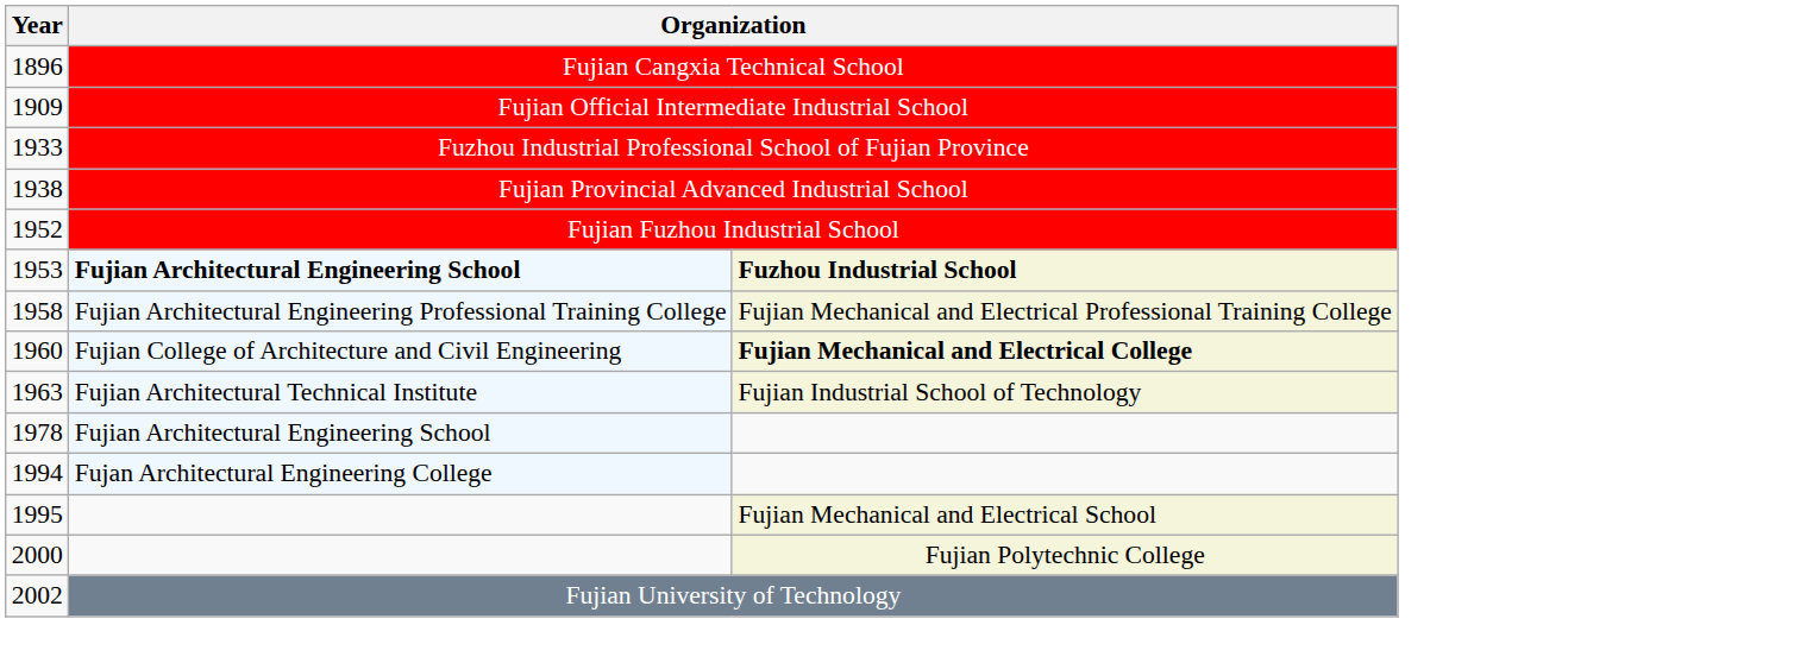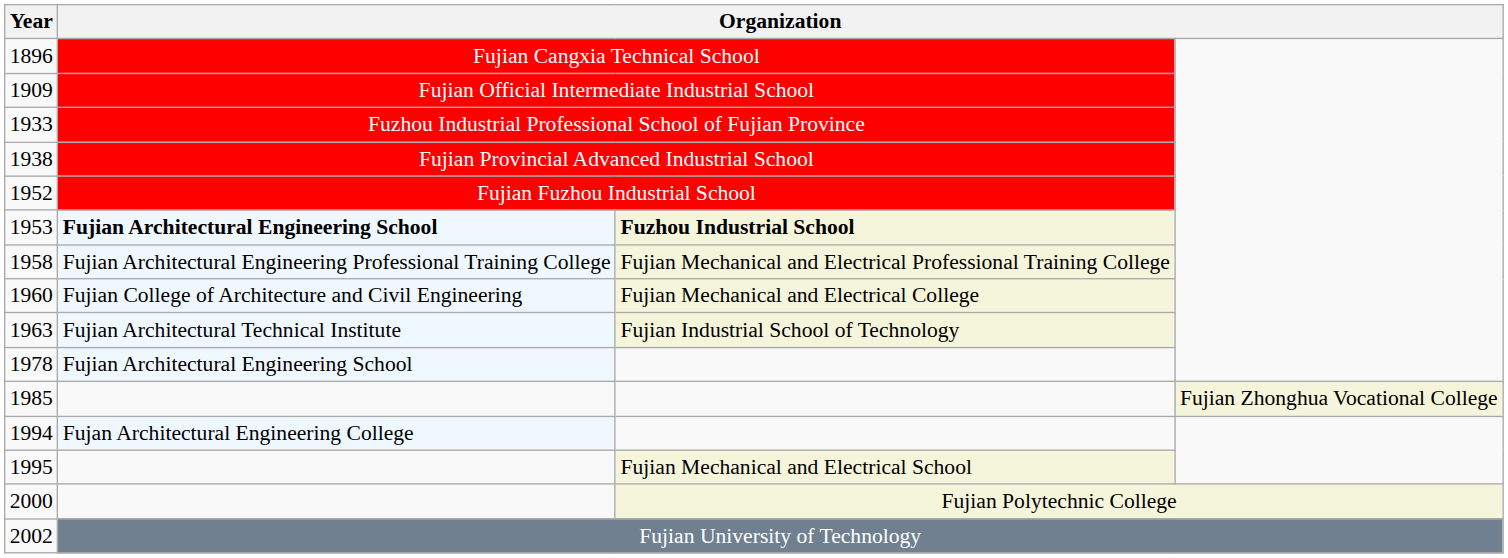1960 | column 3: bold -> normal
+ row: 1985 | Fujian Zhonghua Vocational College
